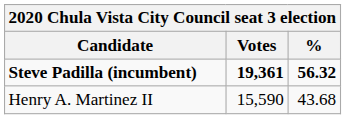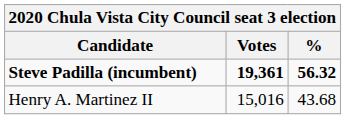Henry A. Martinez II | Votes: 15,590 -> 15,016
